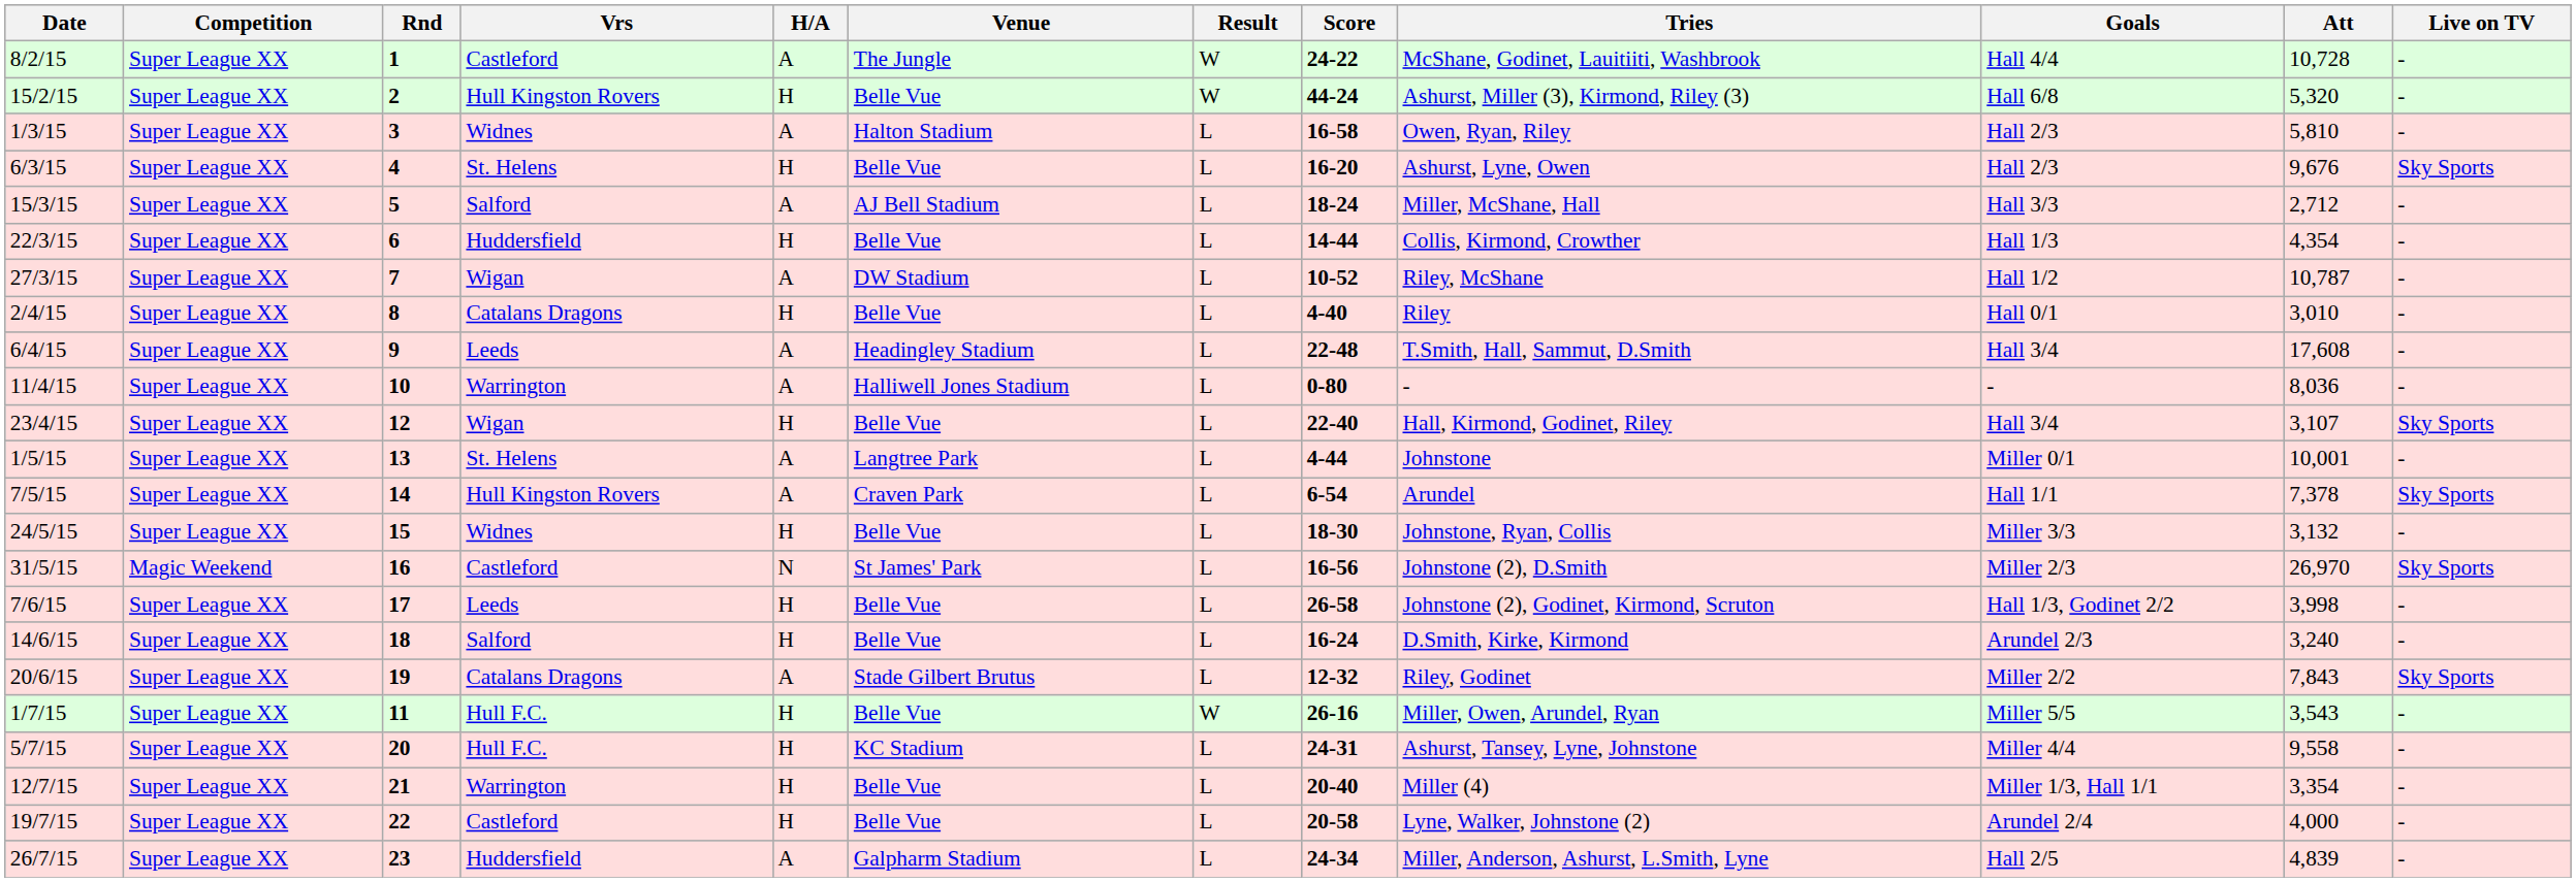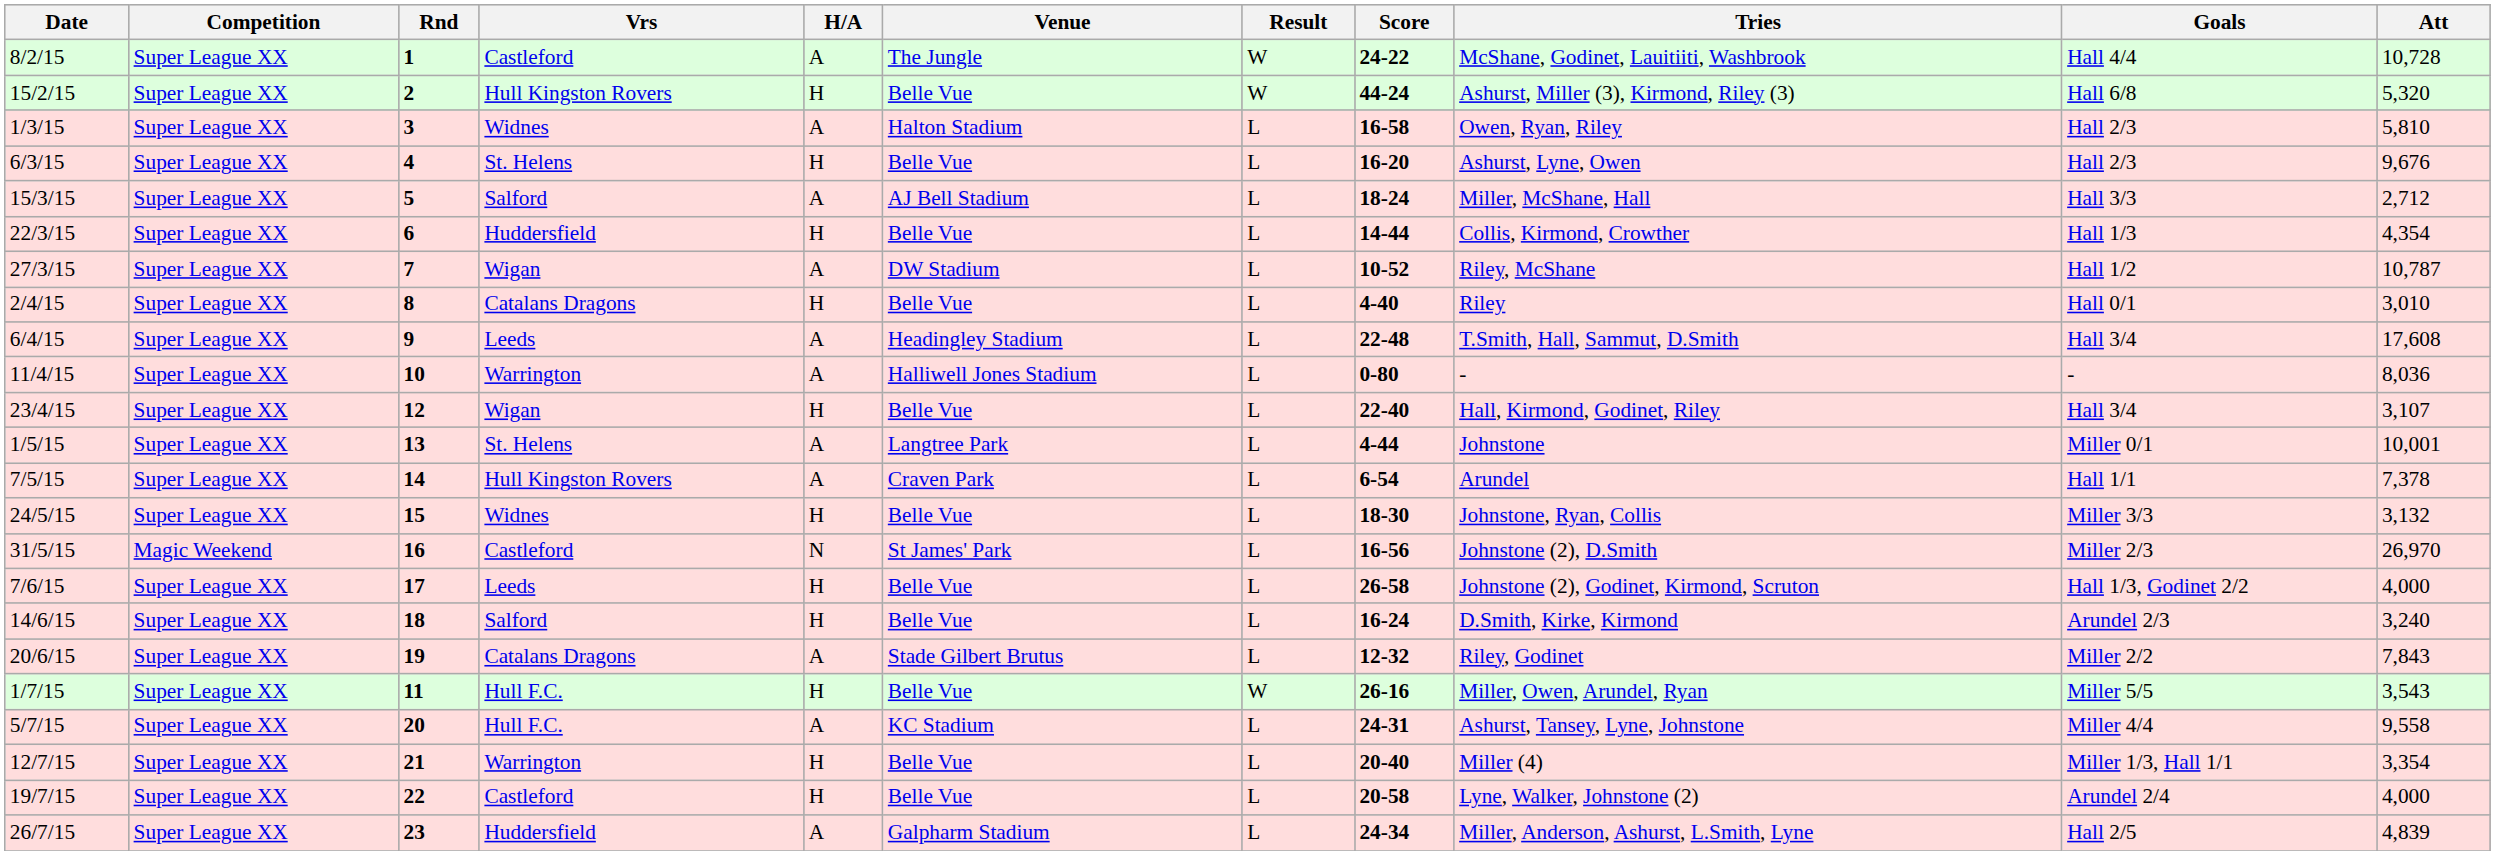- column: Live on TV | - | - | - | Sky Sports | - | - | - | - | - | - | Sky Sports | - | Sky Sports | - | Sky Sports | - | - | Sky Sports | - | - | - | - | -
7/6/15 | Att: 3,998 -> 4,000
5/7/15 | H/A: H -> A
